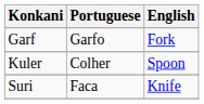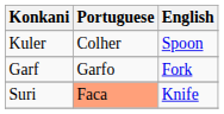rows swapped: Kuler <-> Garf
Suri | Portuguese: no background -> lightsalmon background
